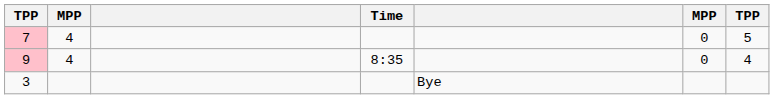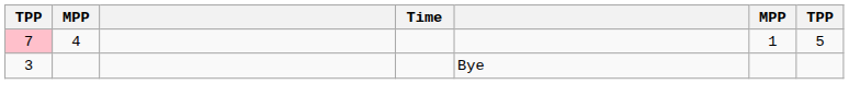7 | column 6: 0 -> 1
- row: 9 | 4 | 8:35 | 0 | 4
